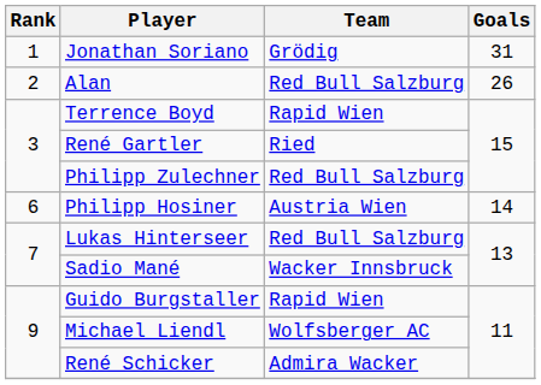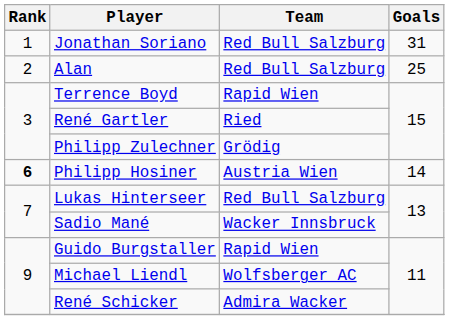Jonathan Soriano | Team: Grödig -> Red Bull Salzburg
Alan | Goals: 26 -> 25
Philipp Zulechner | Team: Red Bull Salzburg -> Grödig
Philipp Hosiner | Rank: normal -> bold
